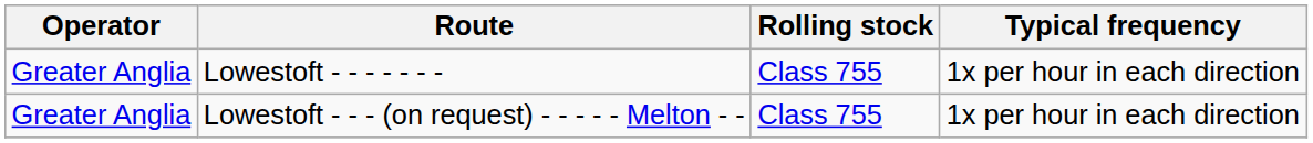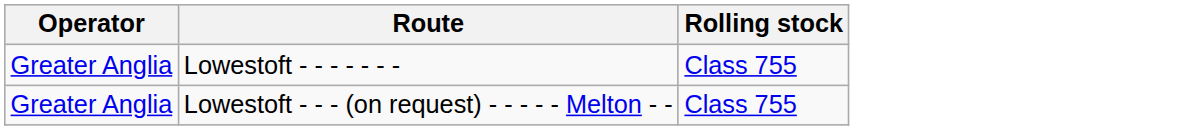- column: Typical frequency | 1x per hour in each direction | 1x per hour in each direction
